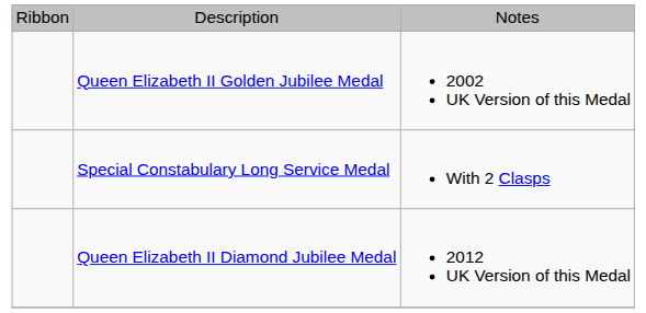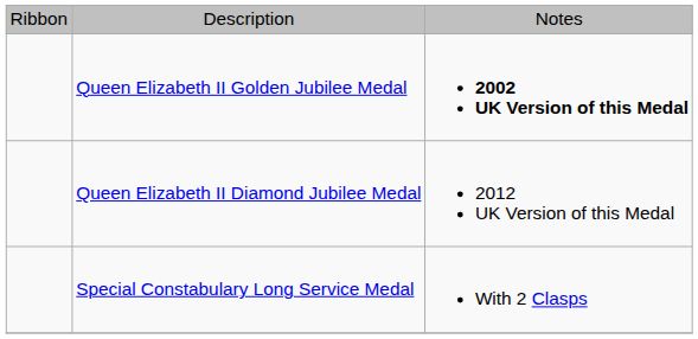Queen Elizabeth II Golden Jubilee Medal | column 3: normal -> bold
rows swapped: Queen Elizabeth II Diamond Jubilee Medal <-> Special Constabulary Long Service Medal
